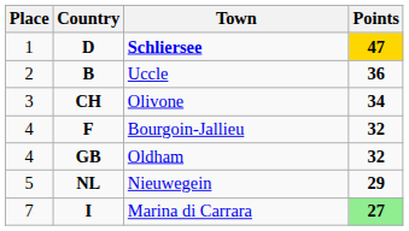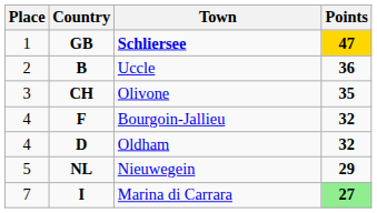Schliersee | Country: D -> GB
Olivone | Points: 34 -> 35
Oldham | Country: GB -> D
